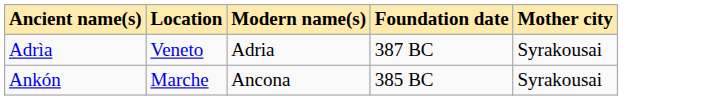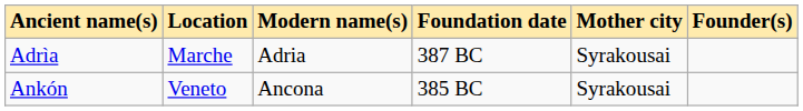+ column: Founder(s)
Adrìa | Location: Veneto -> Marche
Ankón | Location: Marche -> Veneto
